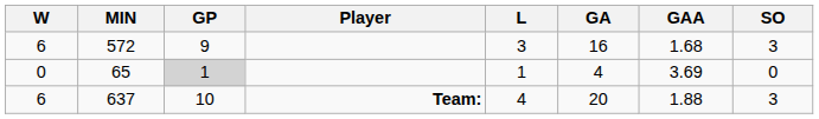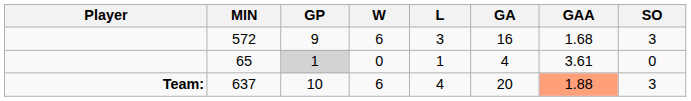columns swapped: Player <-> W
65 | GAA: 3.69 -> 3.61
637 | GAA: no background -> lightsalmon background
